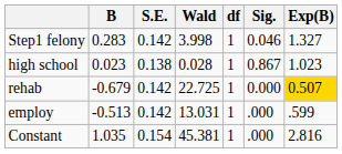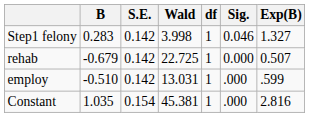- row: high school | 0.023 | 0.138 | 0.028 | 1 | 0.867 | 1.023
rehab | Exp(B): gold background -> no background
employ | B: -0.513 -> -0.510
